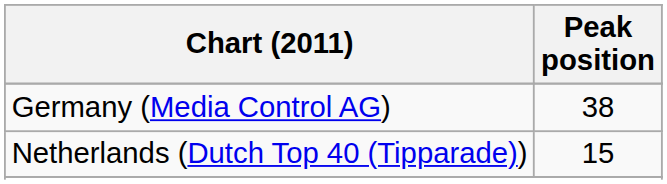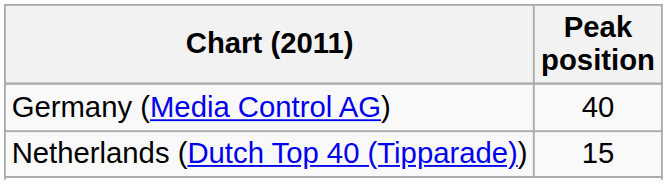Germany (Media Control AG) | Peak position: 38 -> 40
